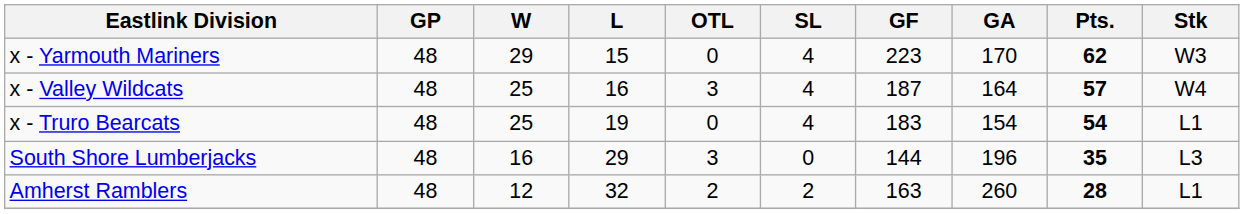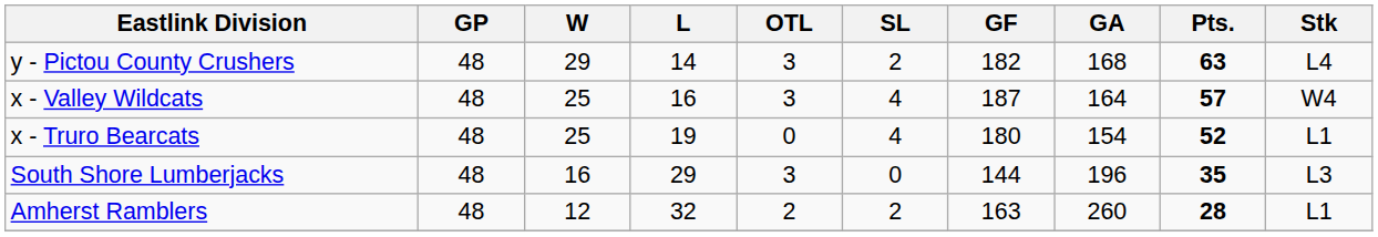+ row: y - Pictou County Crushers | 48 | 29 | 14 | 3 | 2 | 182 | 168 | 63 | L4
- row: x - Yarmouth Mariners | 48 | 29 | 15 | 0 | 4 | 223 | 170 | 62 | W3
x - Truro Bearcats | GF: 183 -> 180
x - Truro Bearcats | Pts.: 54 -> 52
